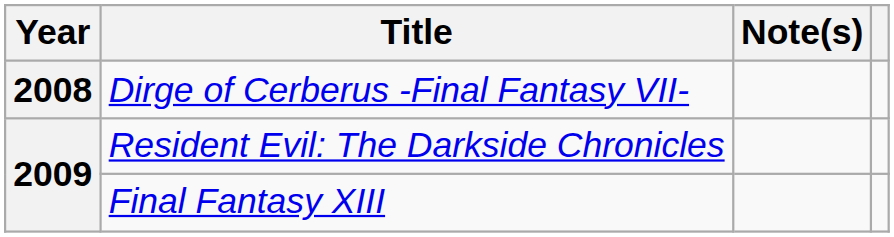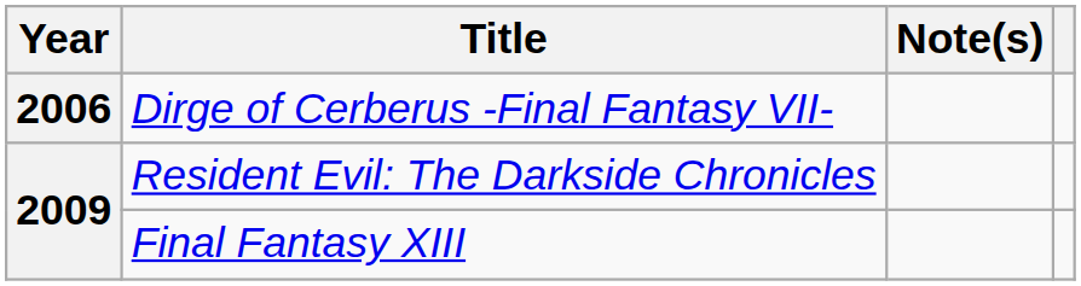Dirge of Cerberus -Final Fantasy VII- | Year: 2008 -> 2006
